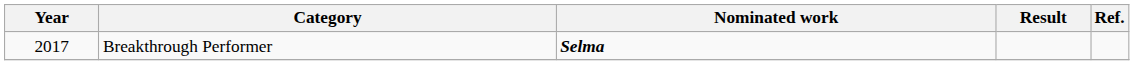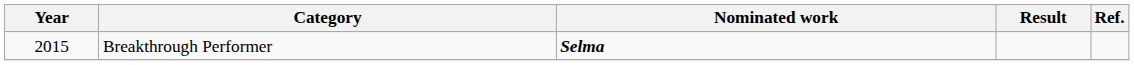Breakthrough Performer | Year: 2017 -> 2015
